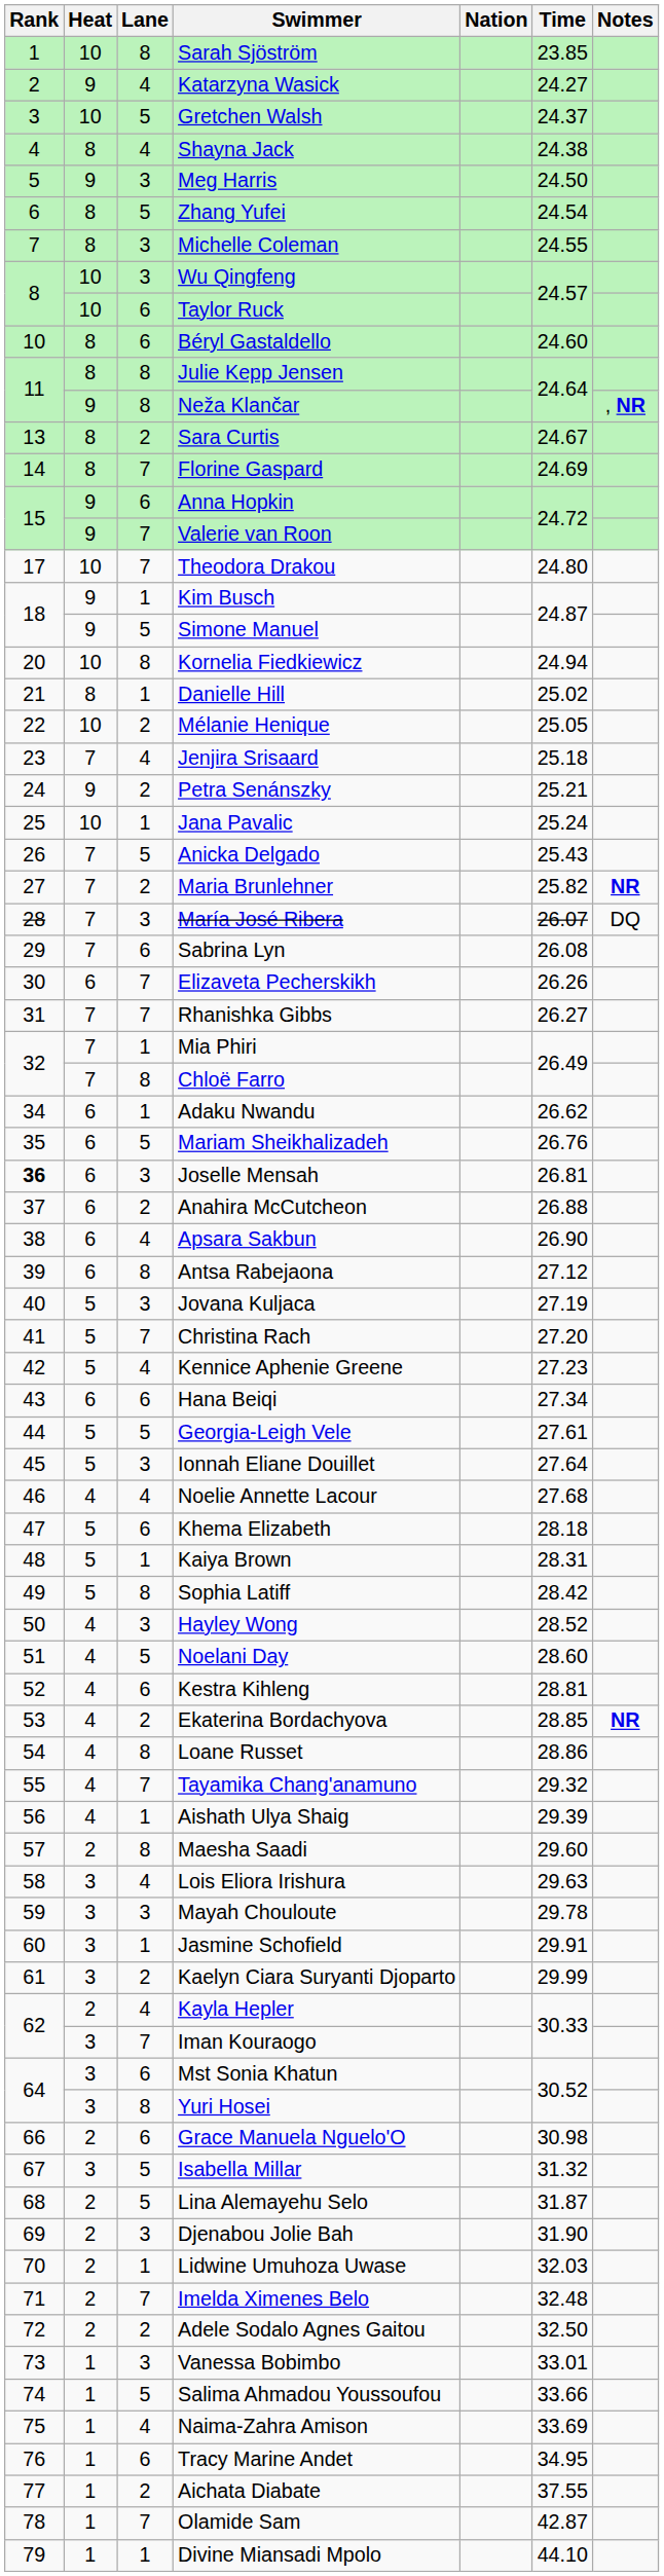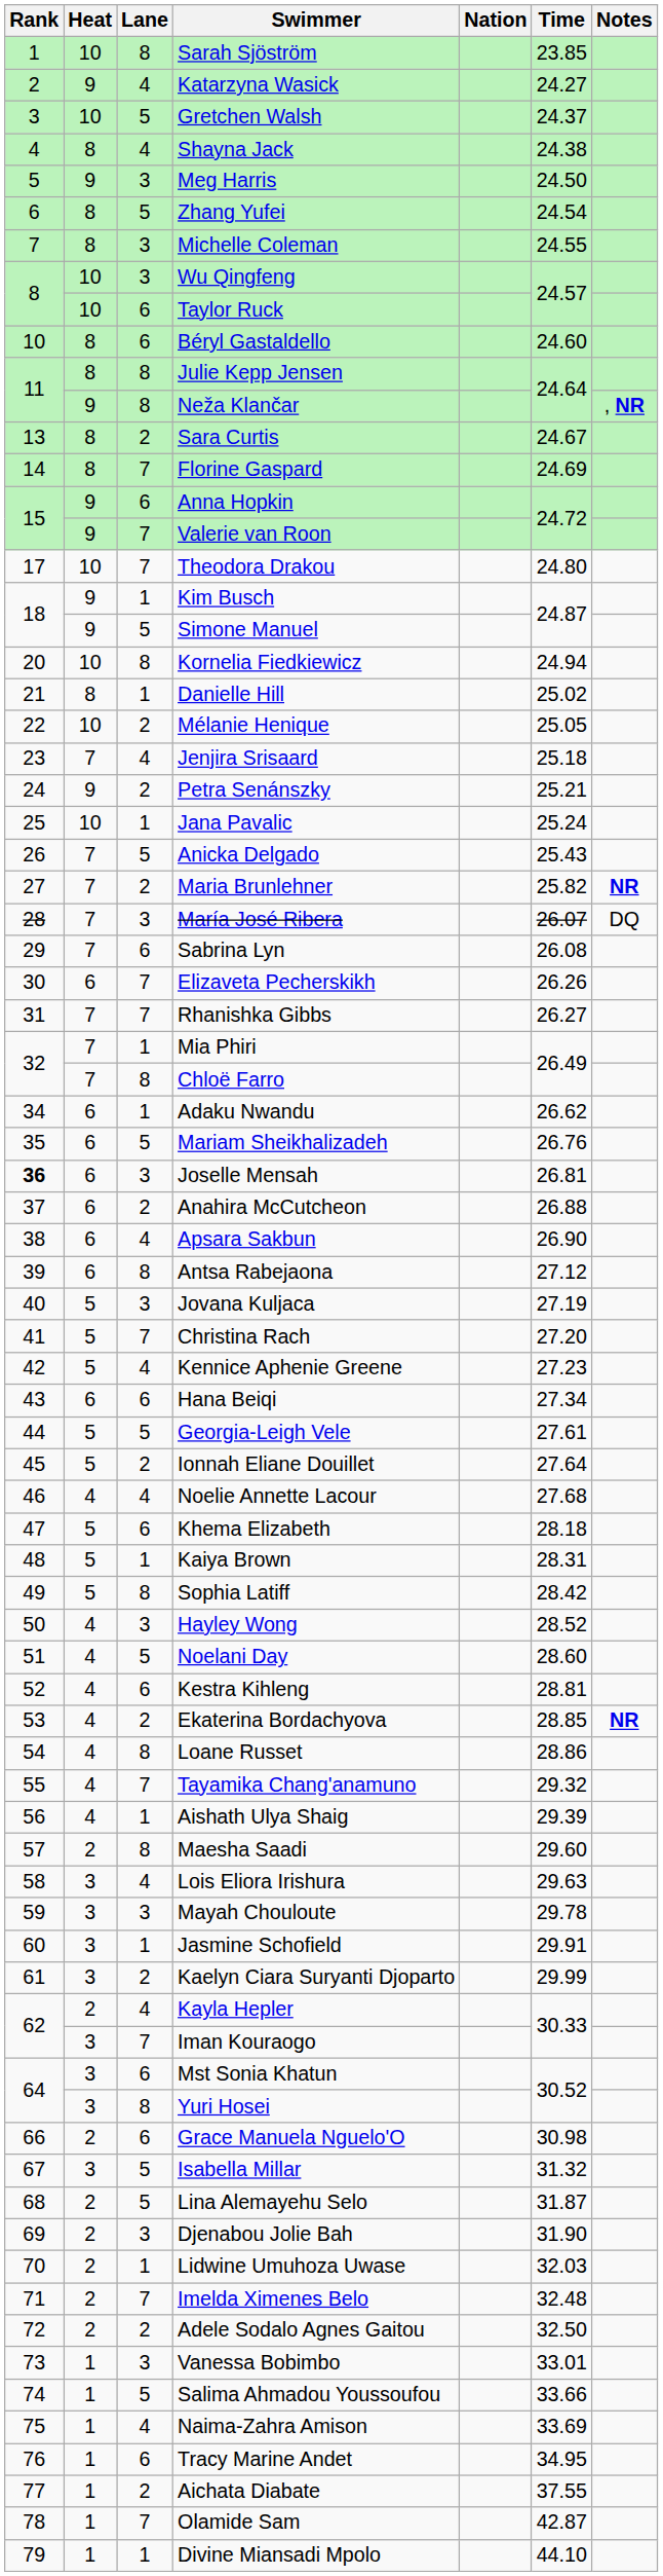Ionnah Eliane Douillet | Lane: 3 -> 2
